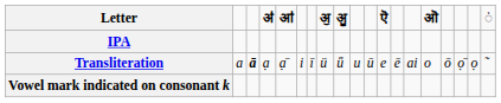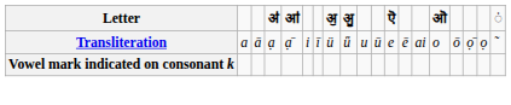- row: IPA
Transliteration | column 3: bold -> normal
